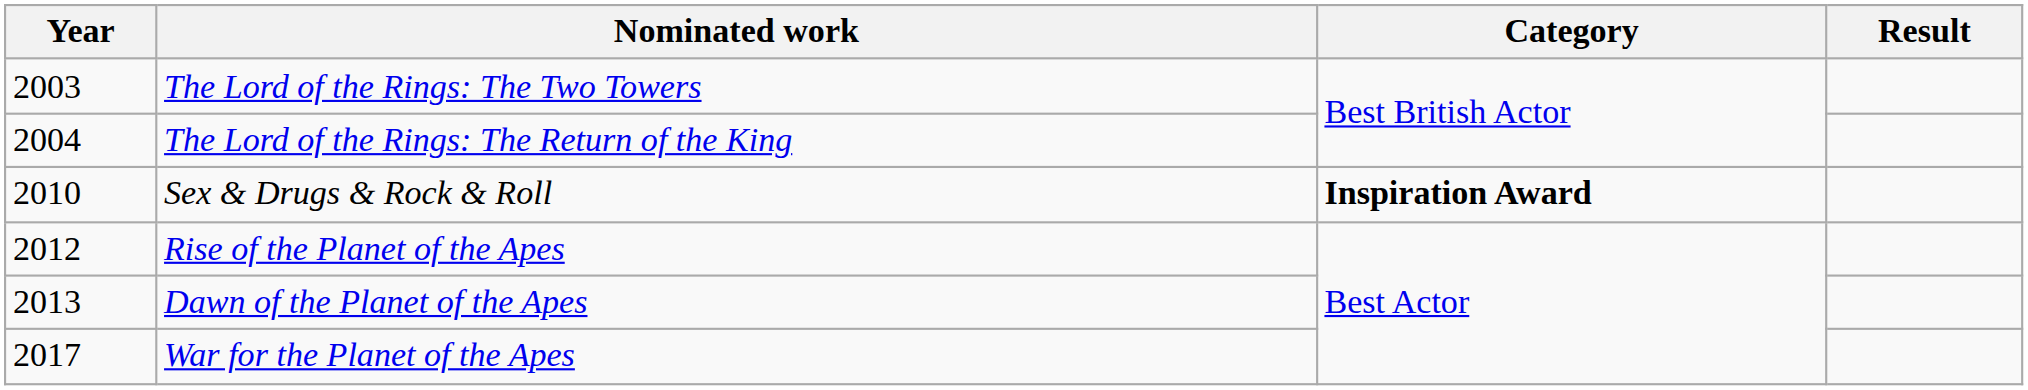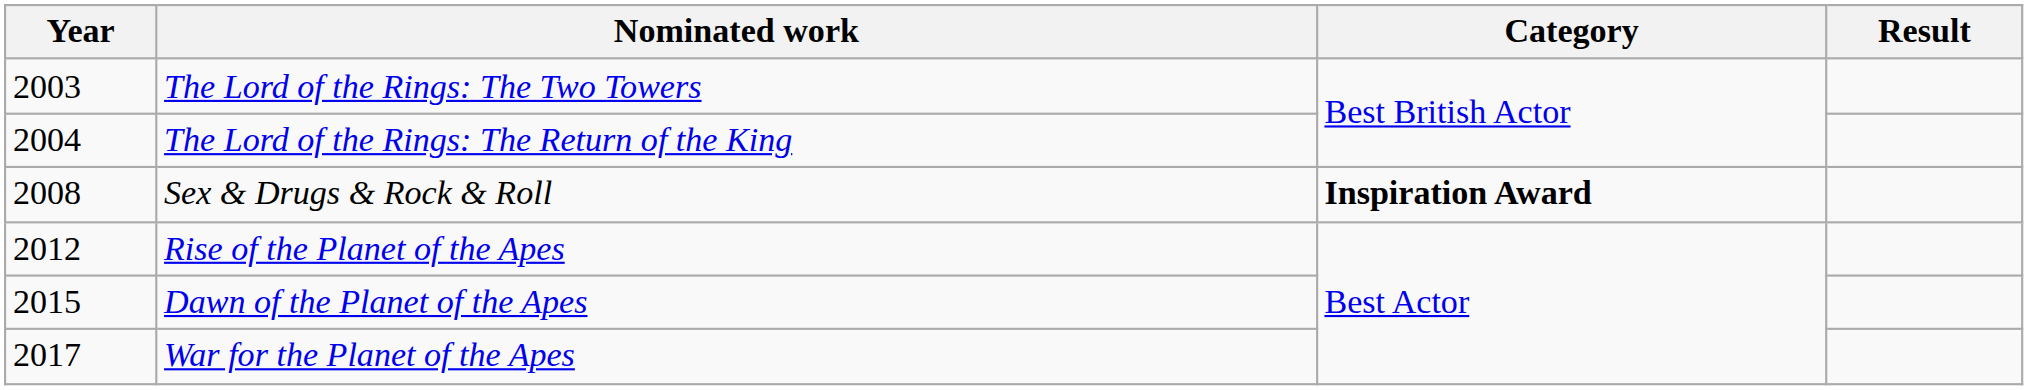Sex & Drugs & Rock & Roll | Year: 2010 -> 2008
Dawn of the Planet of the Apes | Year: 2013 -> 2015
